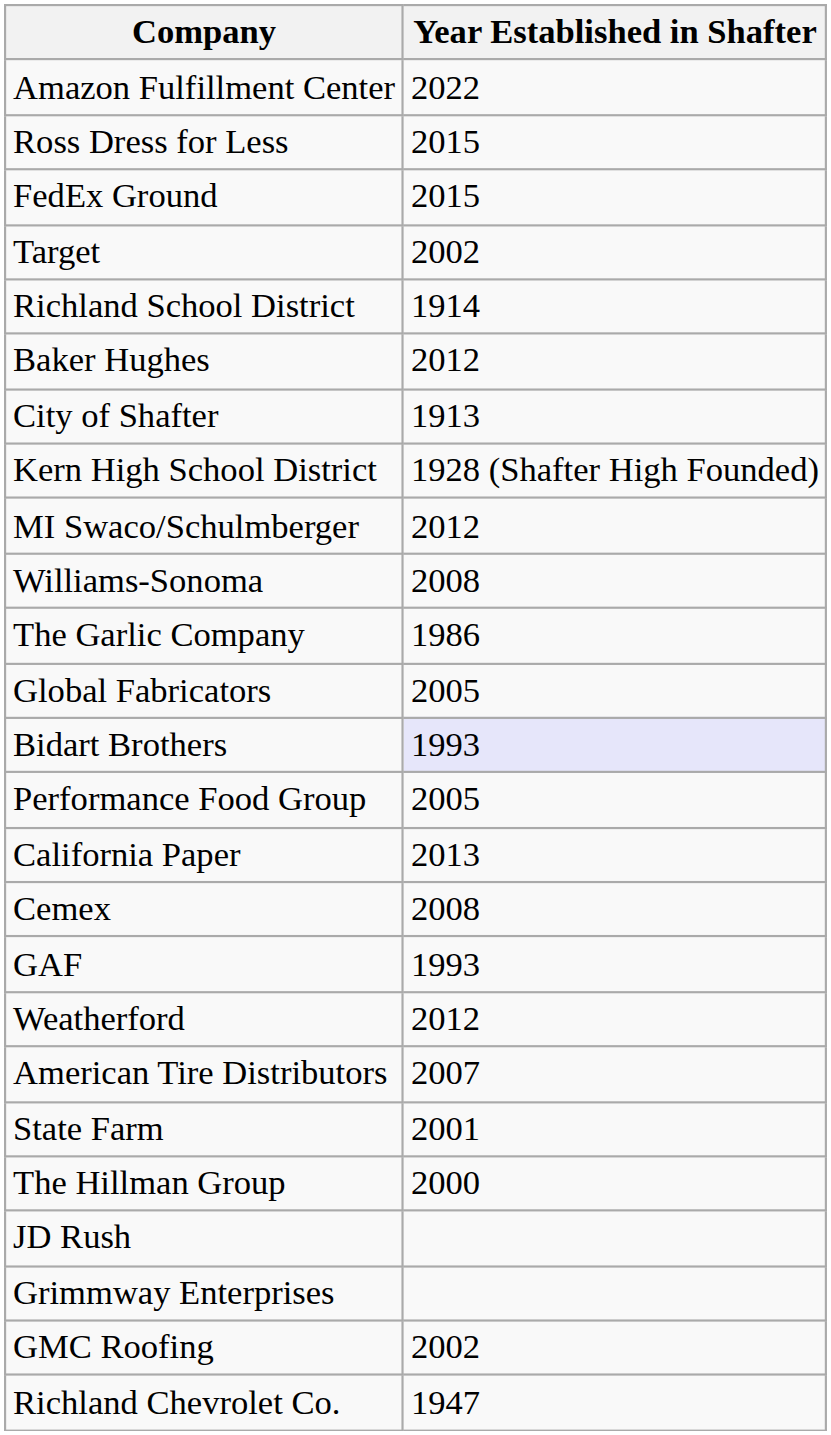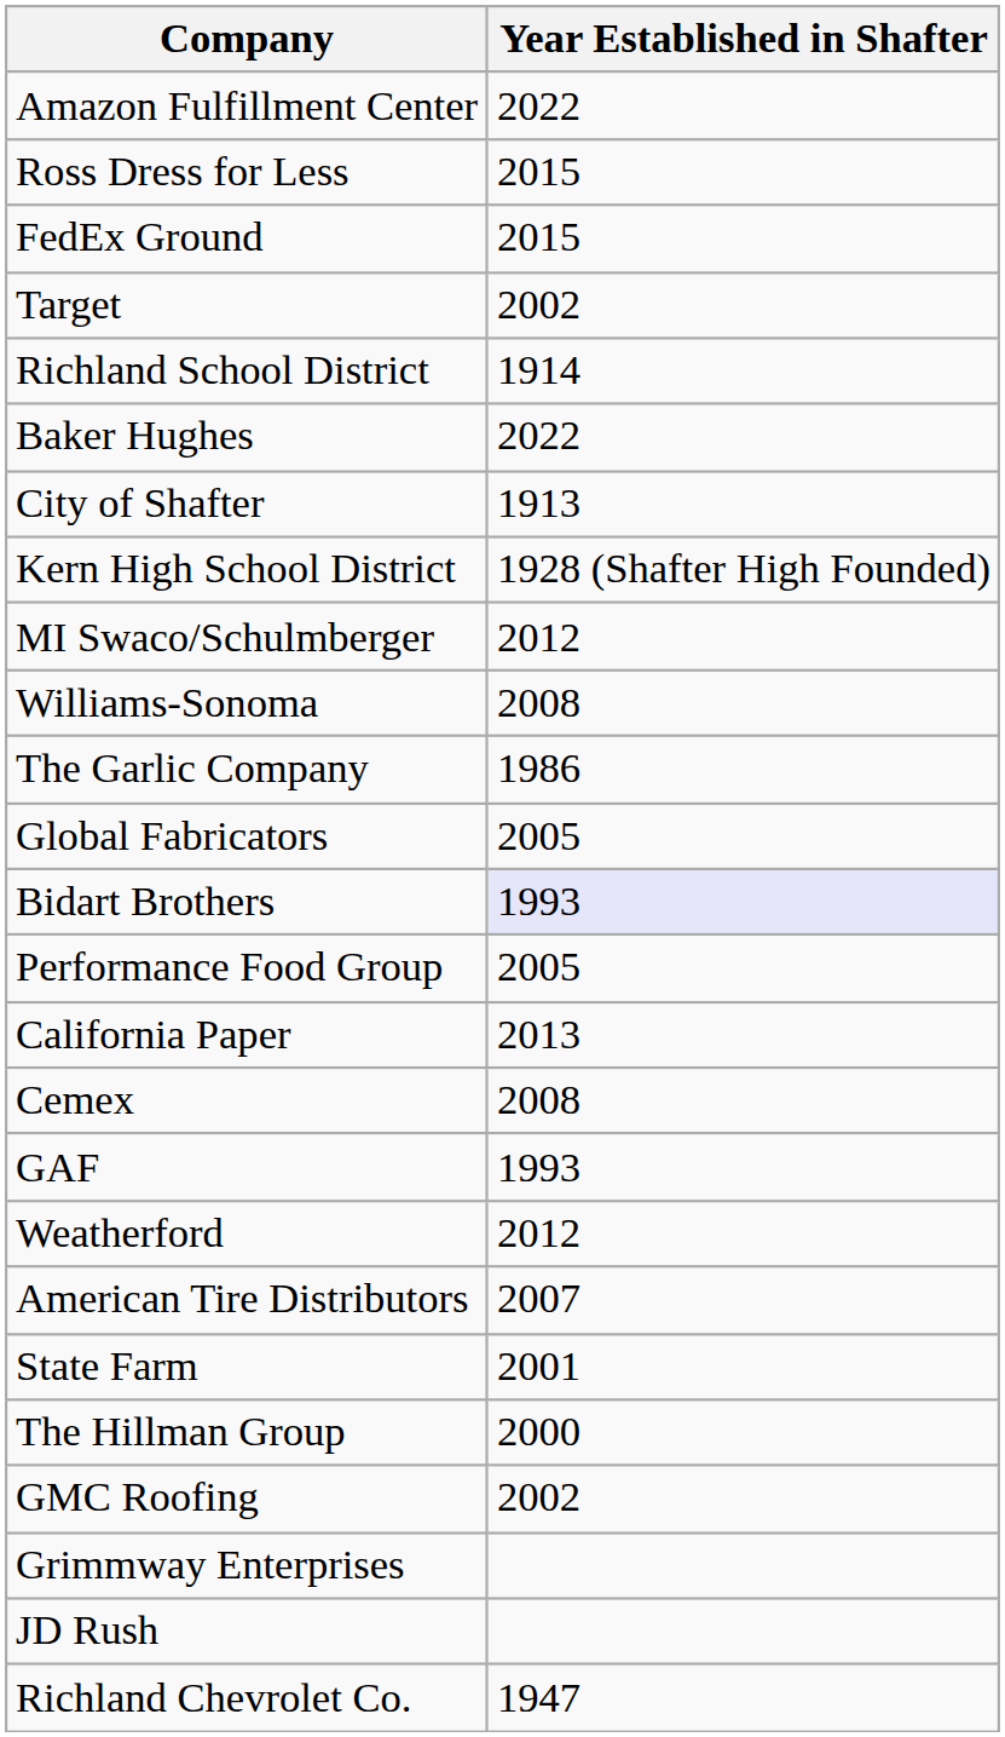Baker Hughes | Year Established in Shafter: 2012 -> 2022
rows swapped: GMC Roofing <-> JD Rush
